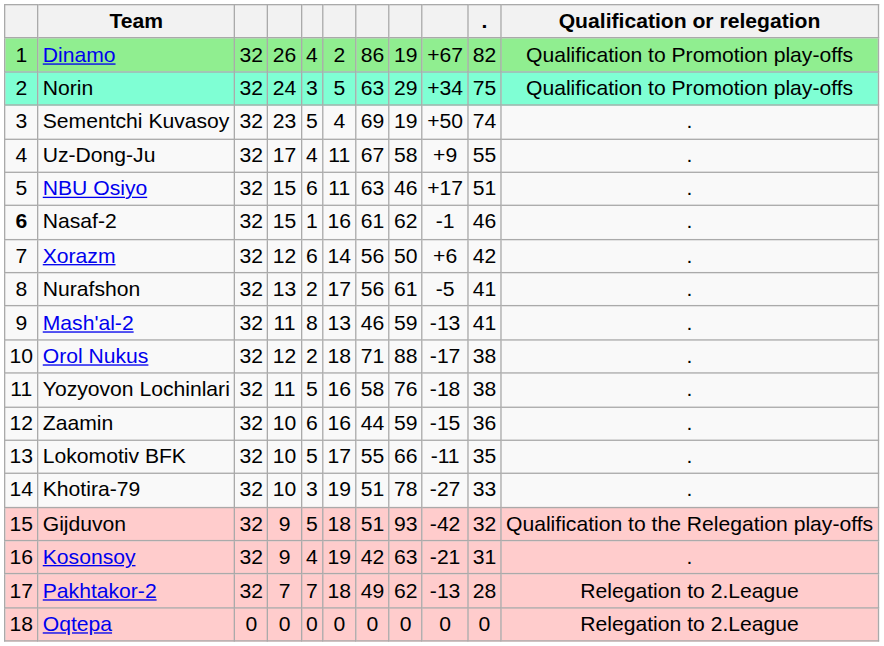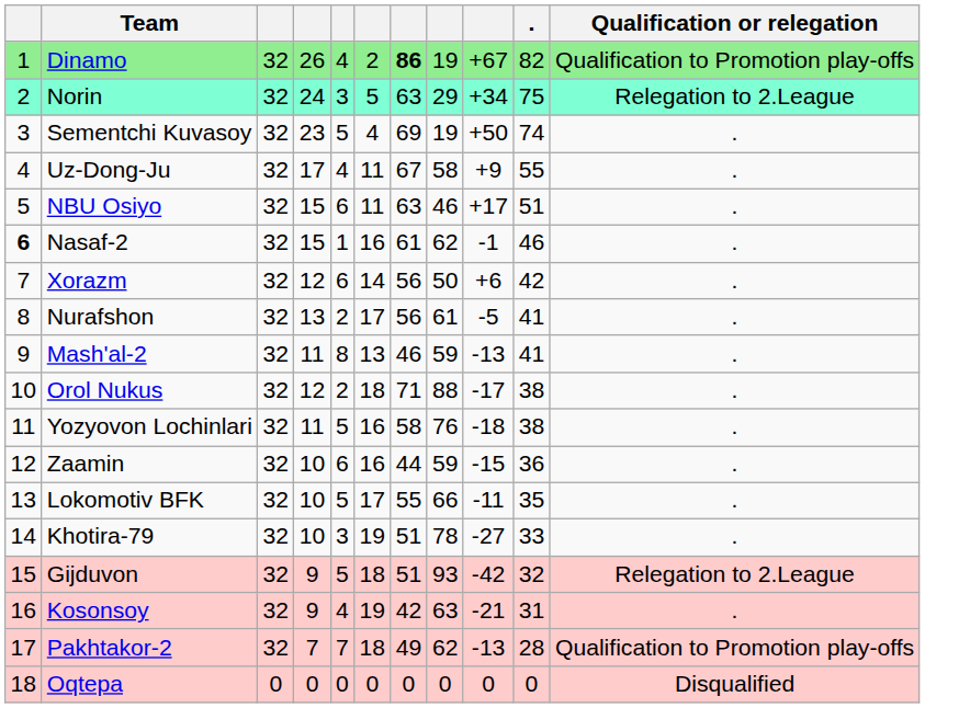Dinamo | column 7: normal -> bold
Norin | Qualification or relegation: Qualification to Promotion play-offs -> Relegation to 2.League
Gijduvon | Qualification or relegation: Qualification to the Relegation play-offs -> Relegation to 2.League
Pakhtakor-2 | Qualification or relegation: Relegation to 2.League -> Qualification to Promotion play-offs
Oqtepa | Qualification or relegation: Relegation to 2.League -> Disqualified
